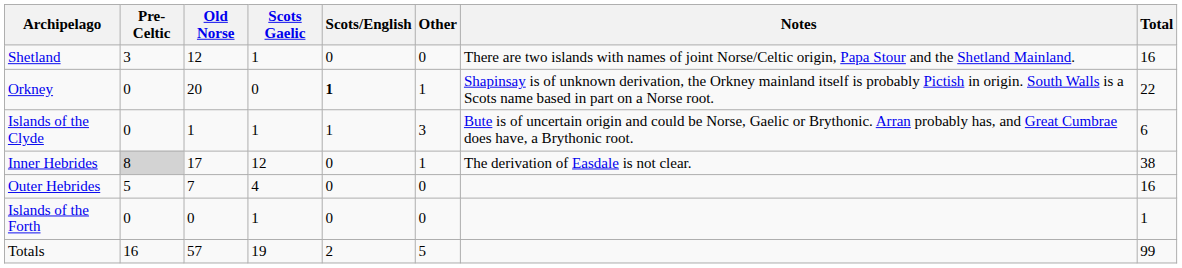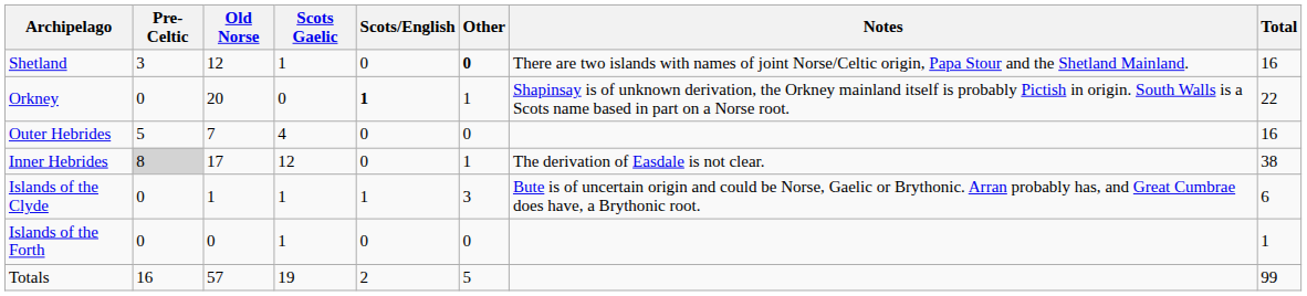Shetland | Other: normal -> bold
rows swapped: Outer Hebrides <-> Islands of the Clyde
